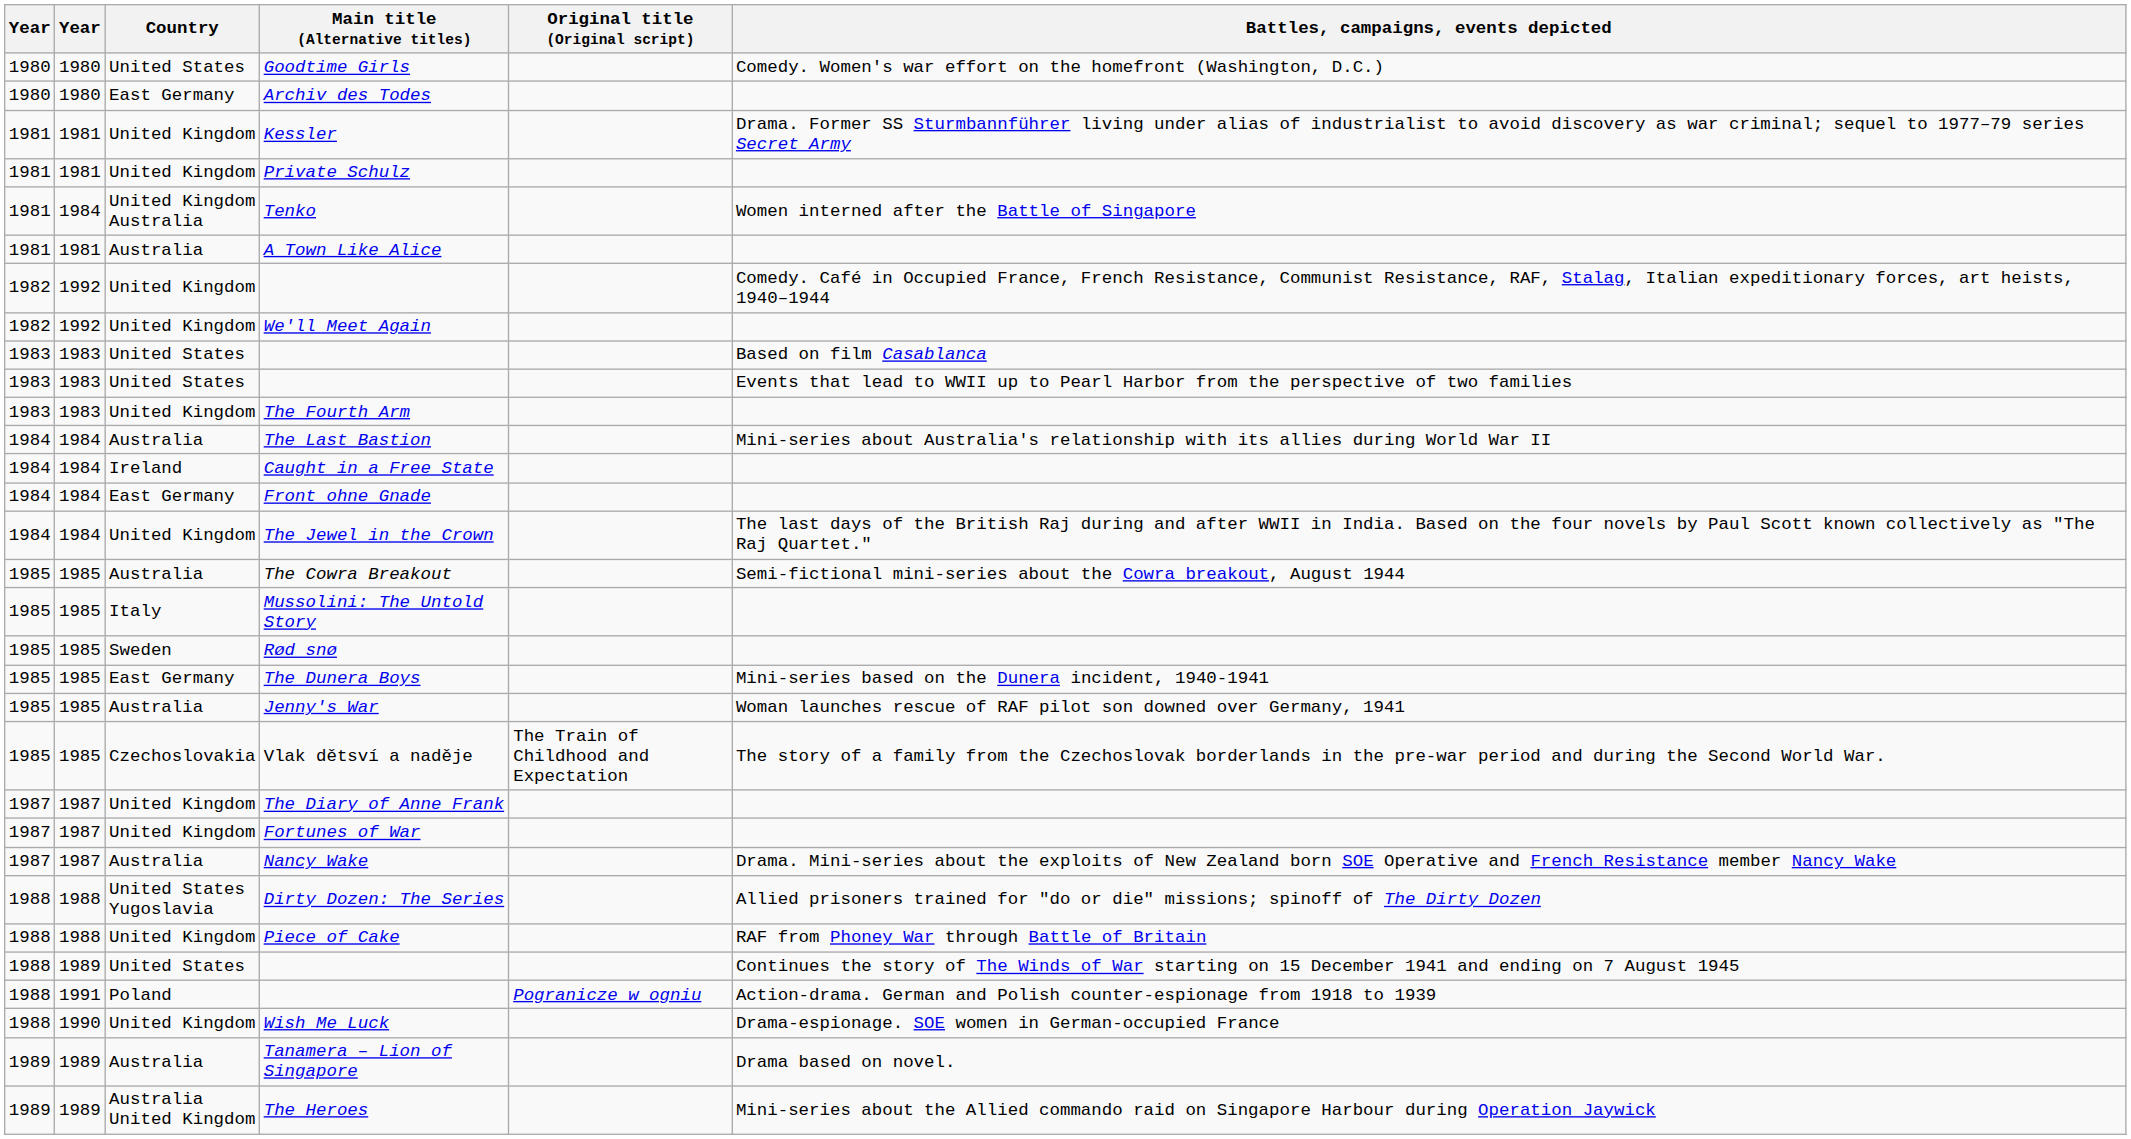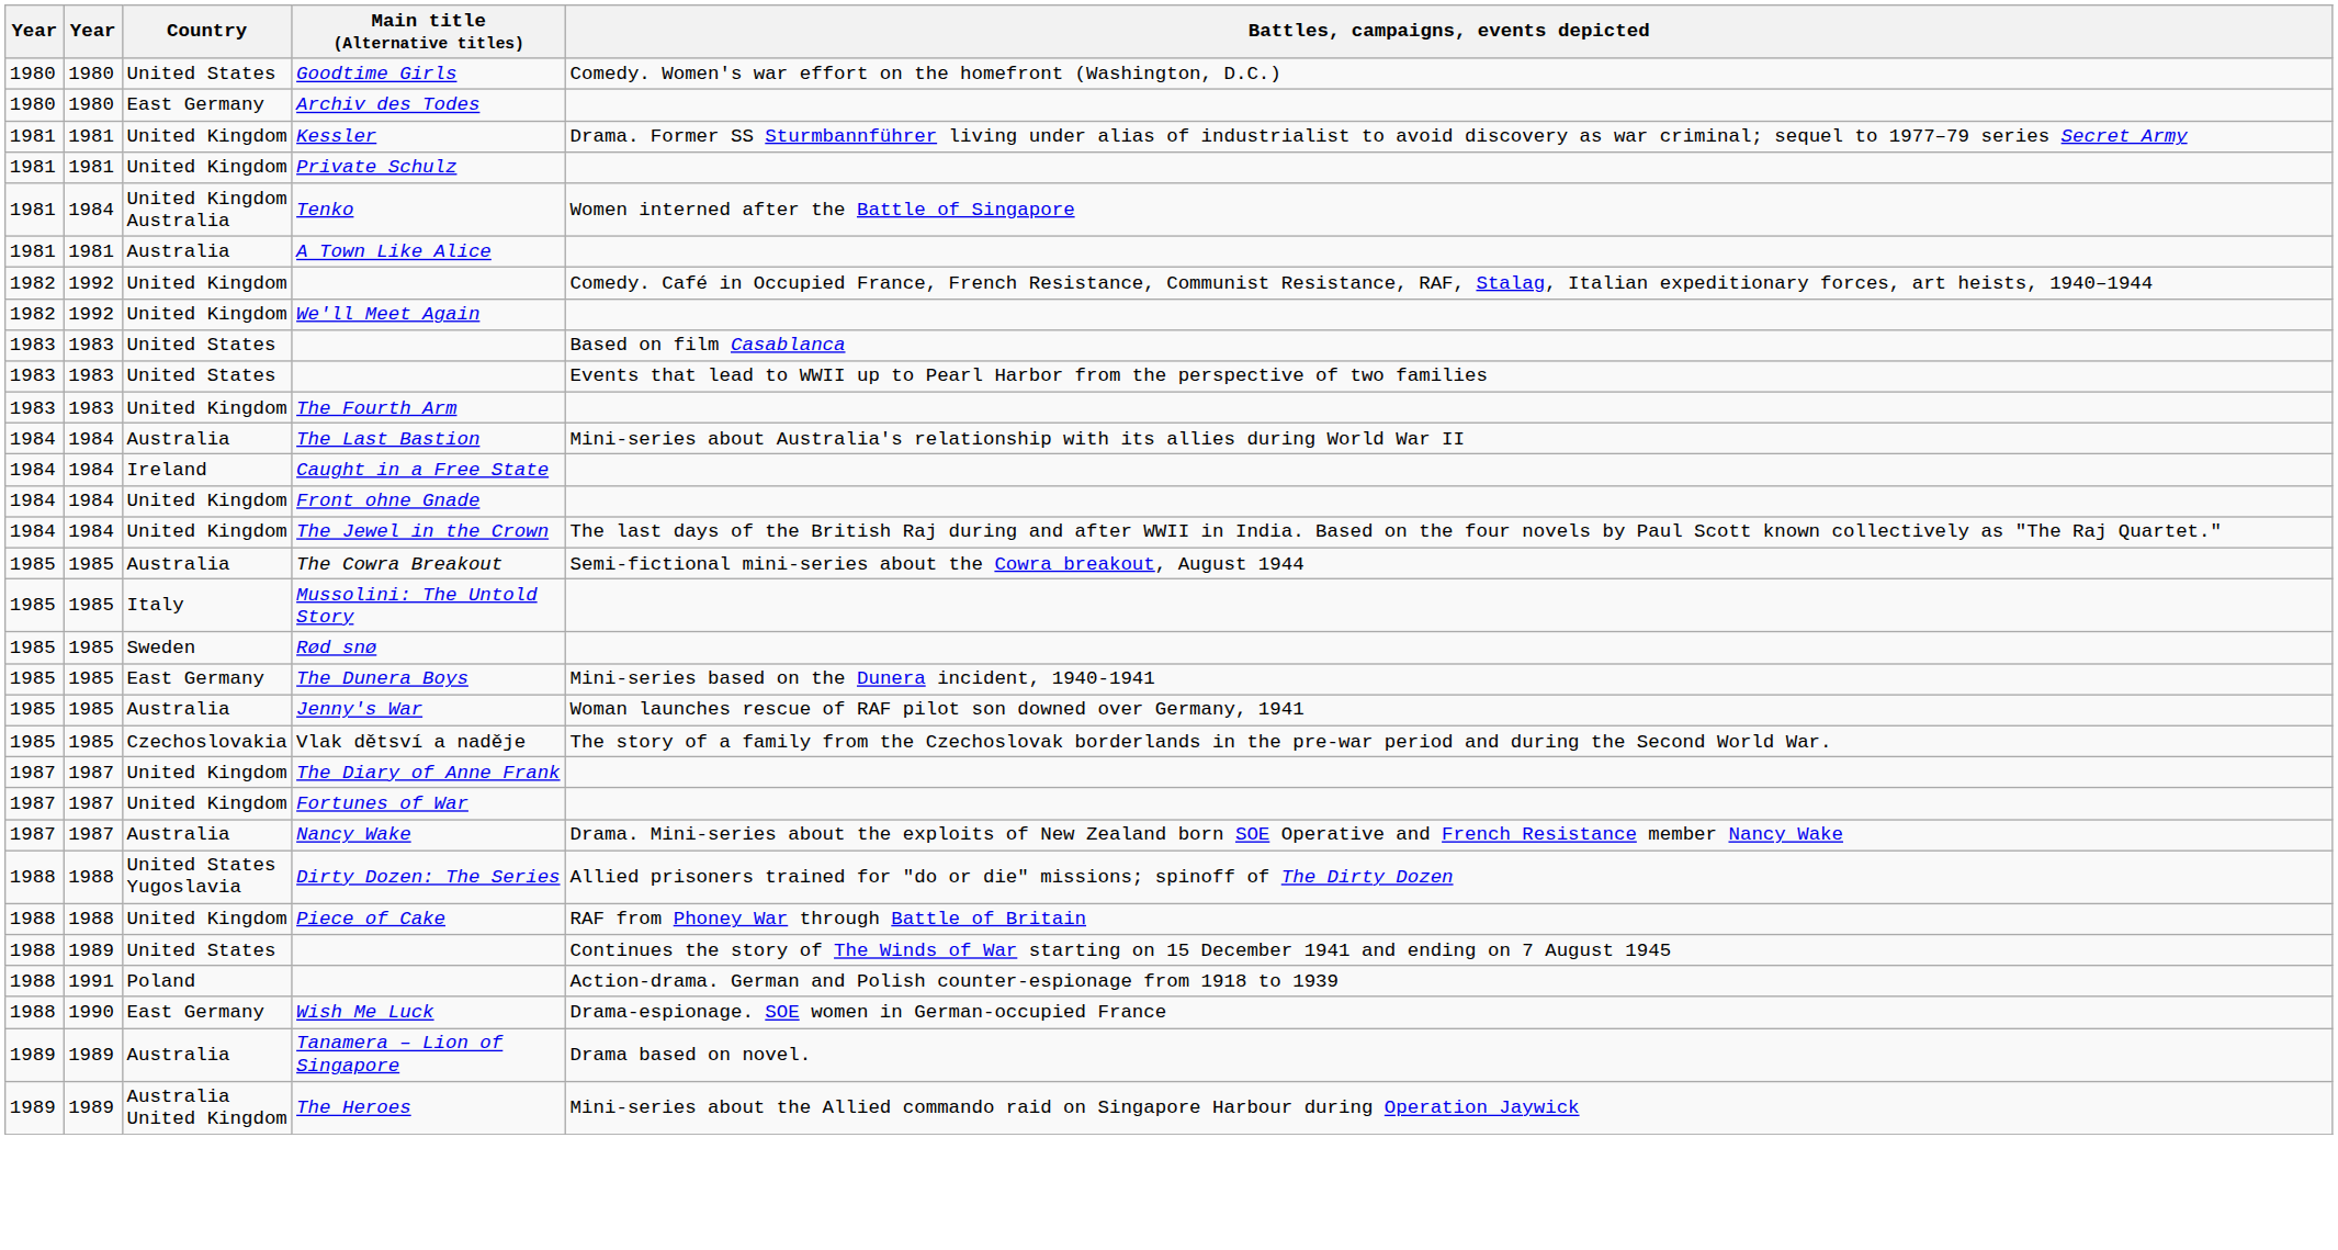- column: Original title (Original script) | The Train of Childhood and Expectation | Pogranicze w ogniu
Front ohne Gnade | Country: East Germany -> United Kingdom
Wish Me Luck | Country: United Kingdom -> East Germany
